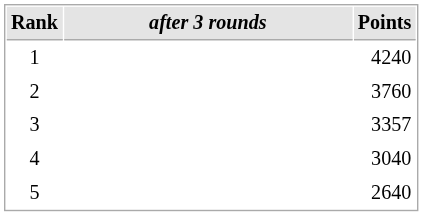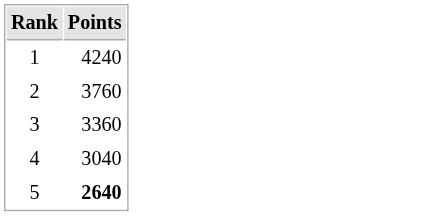- column: after 3 rounds
3 | Points: 3357 -> 3360
5 | Points: normal -> bold
